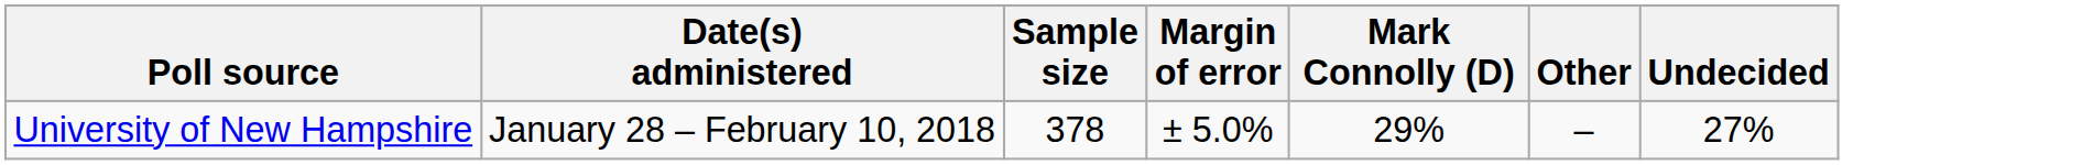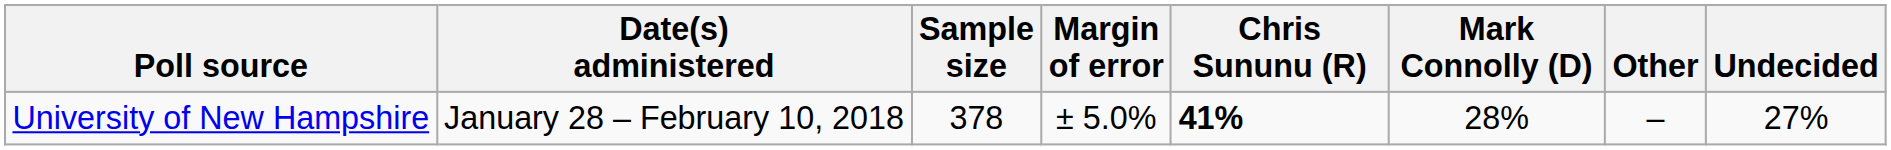+ column: Chris Sununu (R) | 41%
University of New Hampshire | Mark Connolly (D): 29% -> 28%
